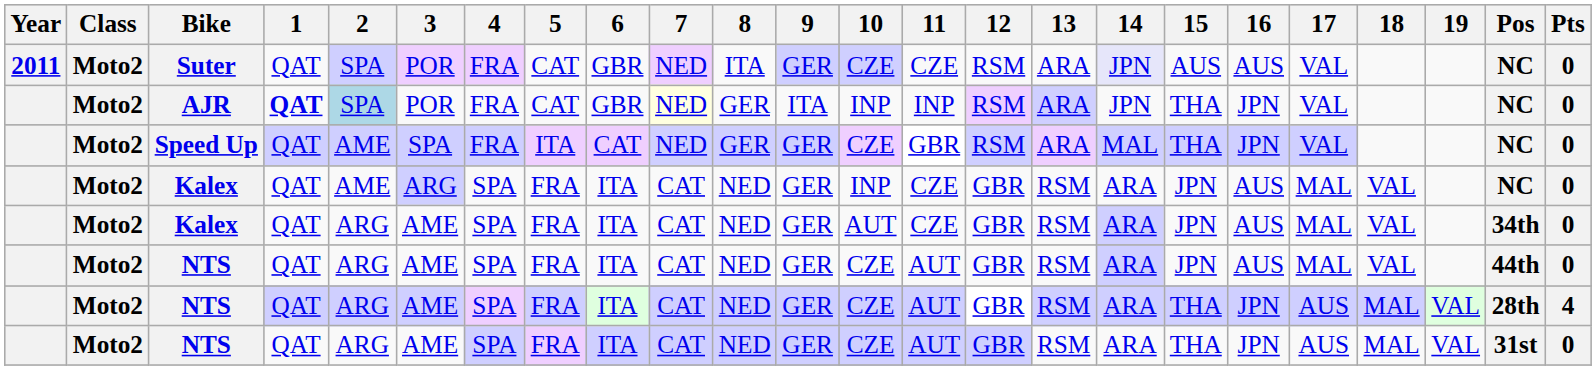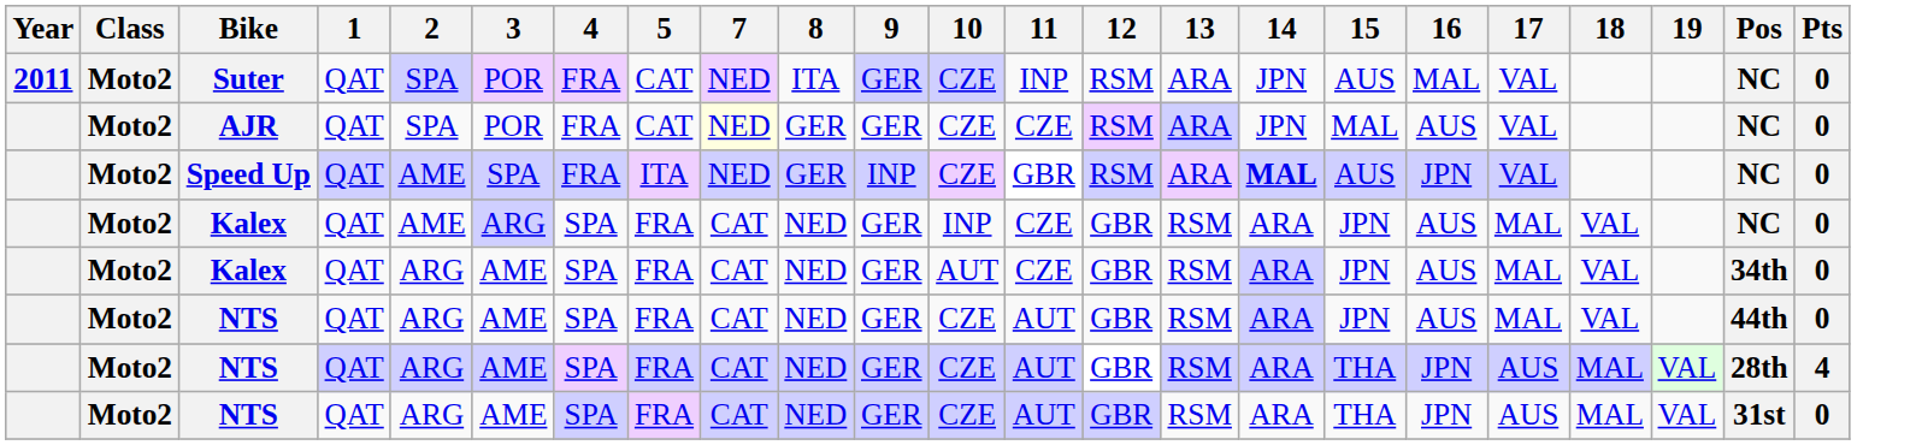- column: 6 | GBR | GBR | CAT | ITA | ITA | ITA | ITA | ITA
Suter | 11: CZE -> INP
Suter | 14: lavender background -> no background
Suter | 16: AUS -> MAL
AJR | 1: bold -> normal
AJR | 2: lightblue background -> no background
AJR | 9: ITA -> GER
AJR | 10: INP -> CZE
AJR | 11: INP -> CZE
AJR | 15: THA -> MAL
AJR | 16: JPN -> AUS
Speed Up | 9: GER -> INP
Speed Up | 14: normal -> bold
Speed Up | 15: THA -> AUS
